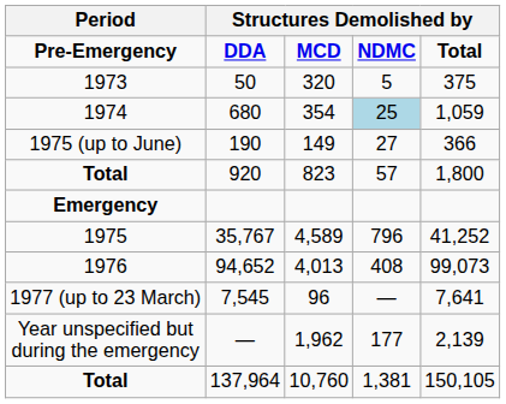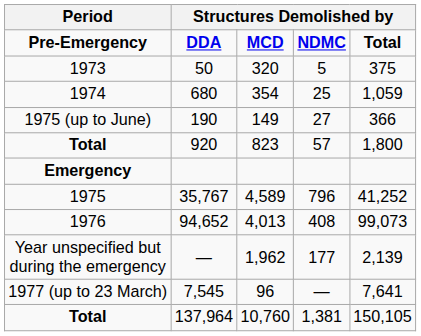1974 | column 4: lightblue background -> no background
rows swapped: 1977 (up to 23 March) <-> Year unspecified but during the emergency
